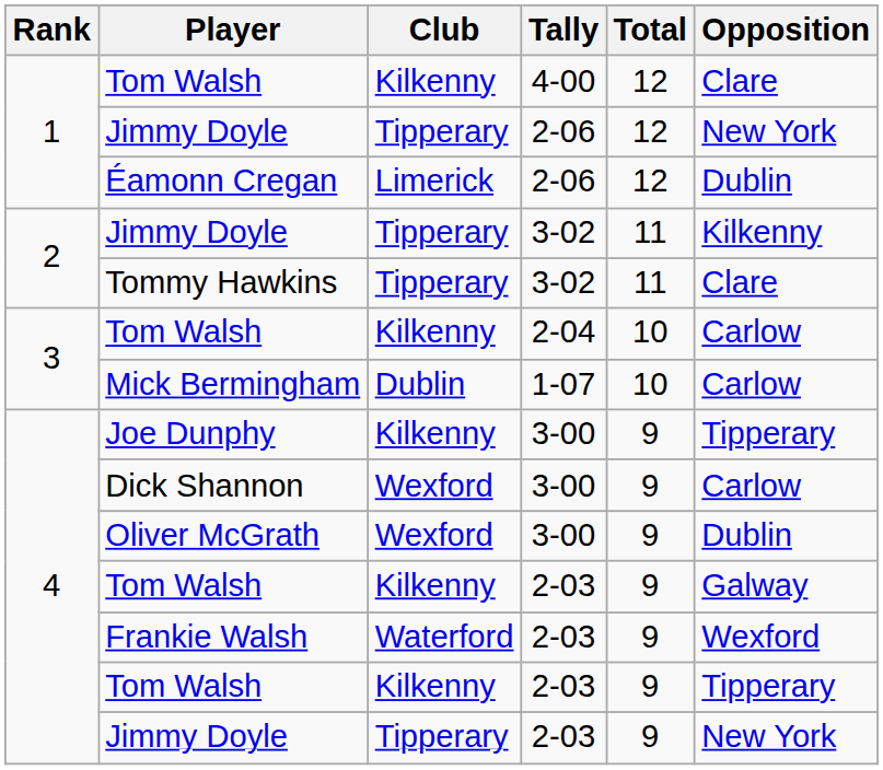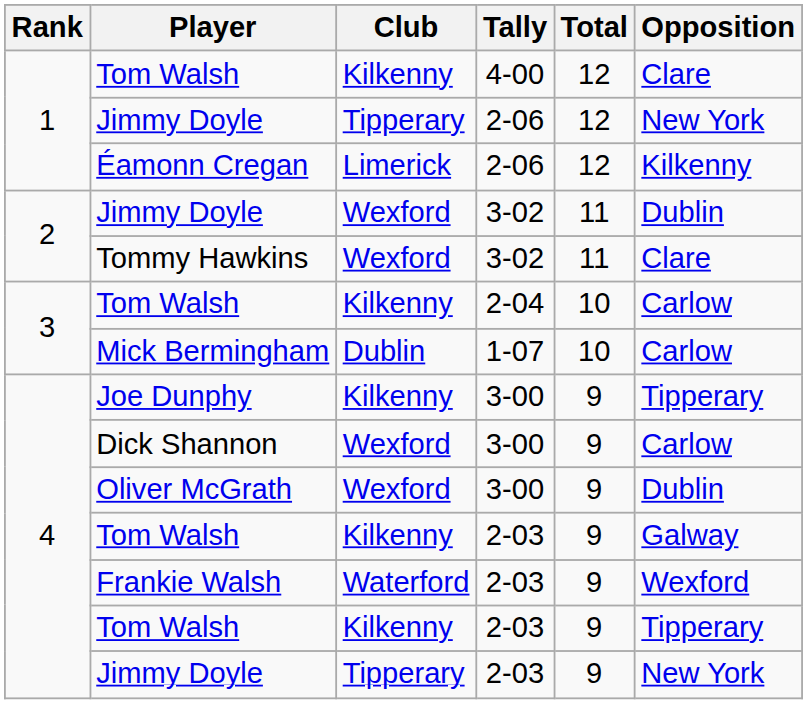Éamonn Cregan | Opposition: Dublin -> Kilkenny
Jimmy Doyle / 3-02 | Club: Tipperary -> Wexford
Jimmy Doyle / 3-02 | Opposition: Kilkenny -> Dublin
Tommy Hawkins | Club: Tipperary -> Wexford
